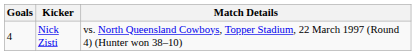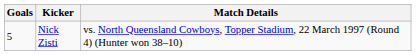Nick Zisti | Goals: 4 -> 5
